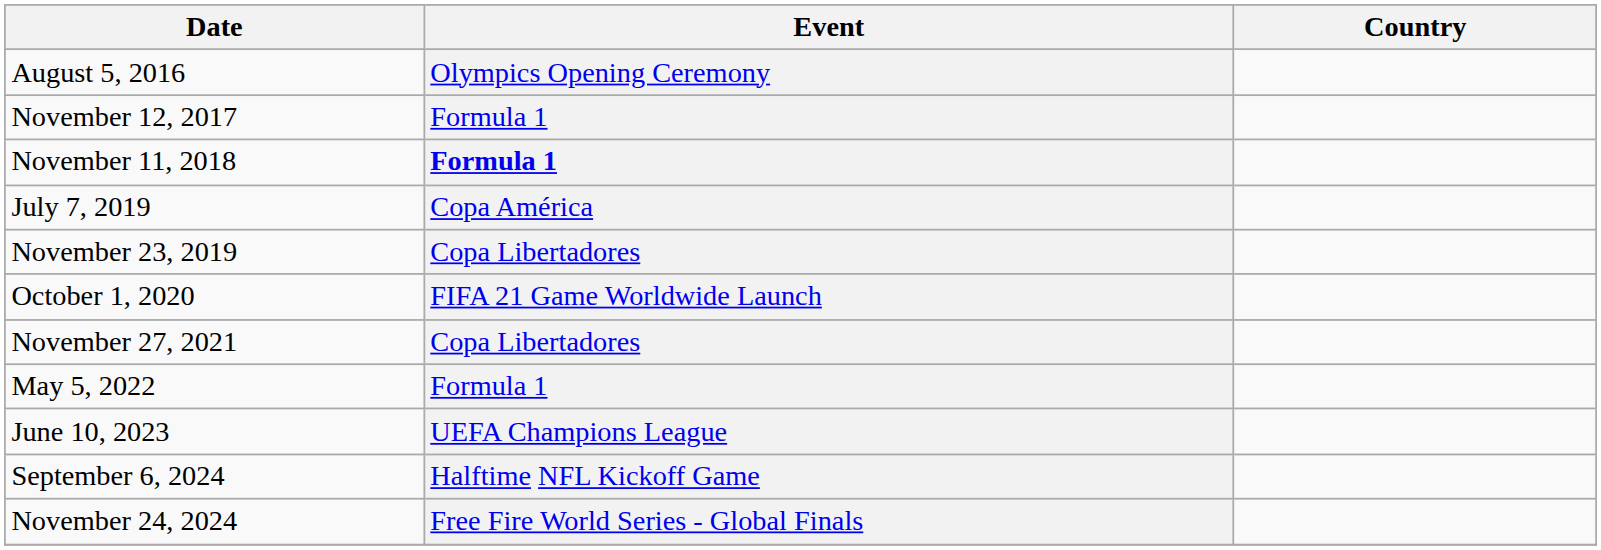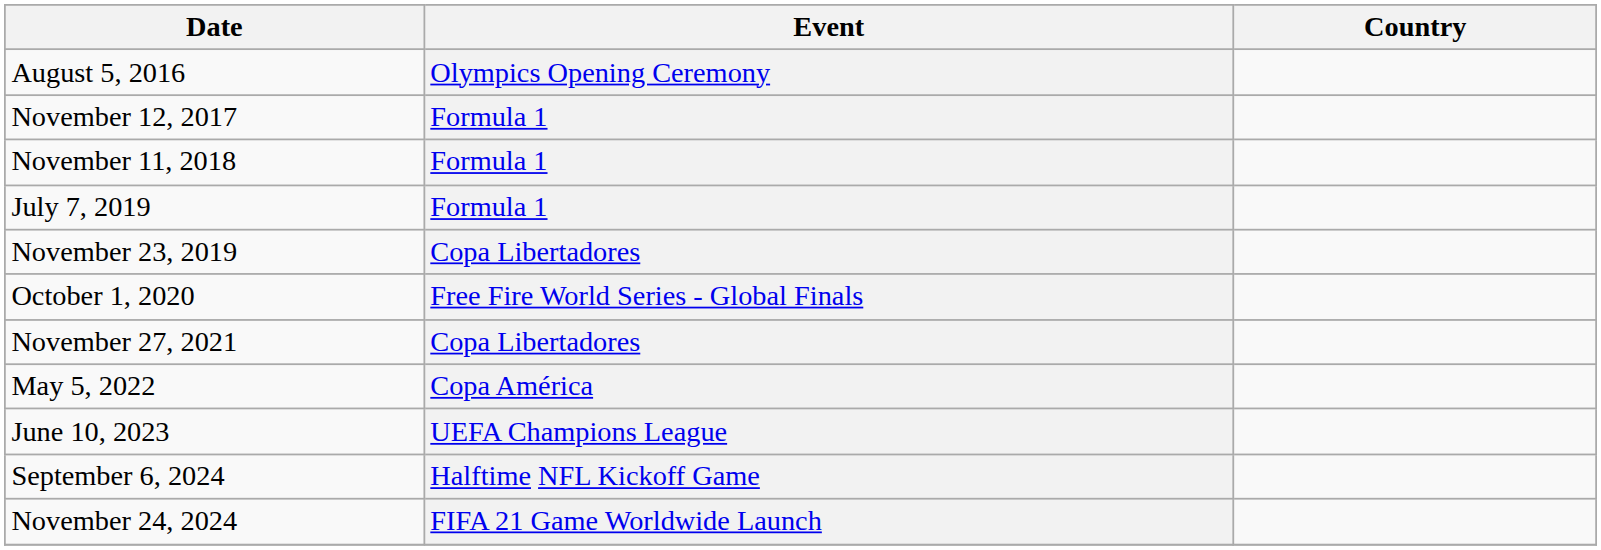November 11, 2018 | Event: bold -> normal
July 7, 2019 | Event: Copa América -> Formula 1
October 1, 2020 | Event: FIFA 21 Game Worldwide Launch -> Free Fire World Series - Global Finals
May 5, 2022 | Event: Formula 1 -> Copa América
November 24, 2024 | Event: Free Fire World Series - Global Finals -> FIFA 21 Game Worldwide Launch
